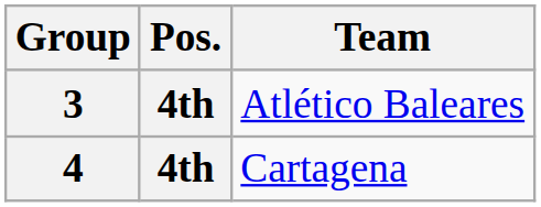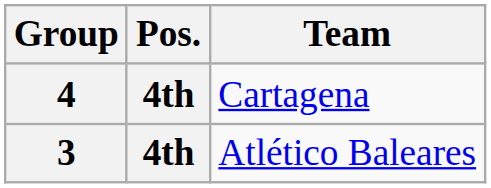rows swapped: 3 <-> 4
